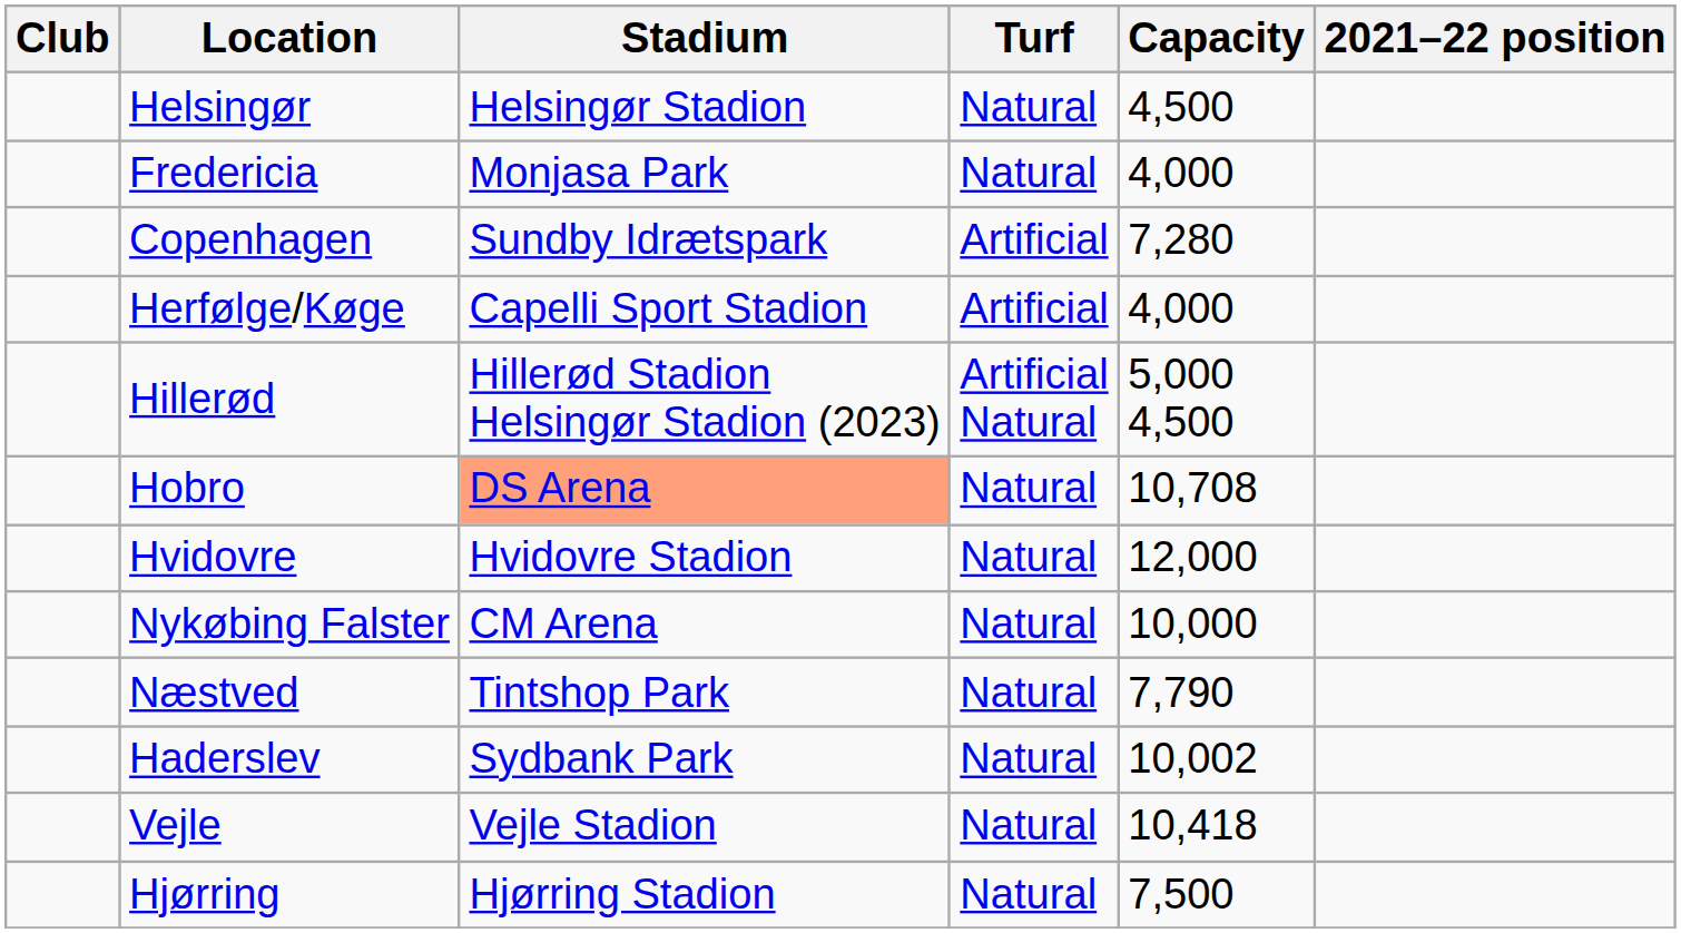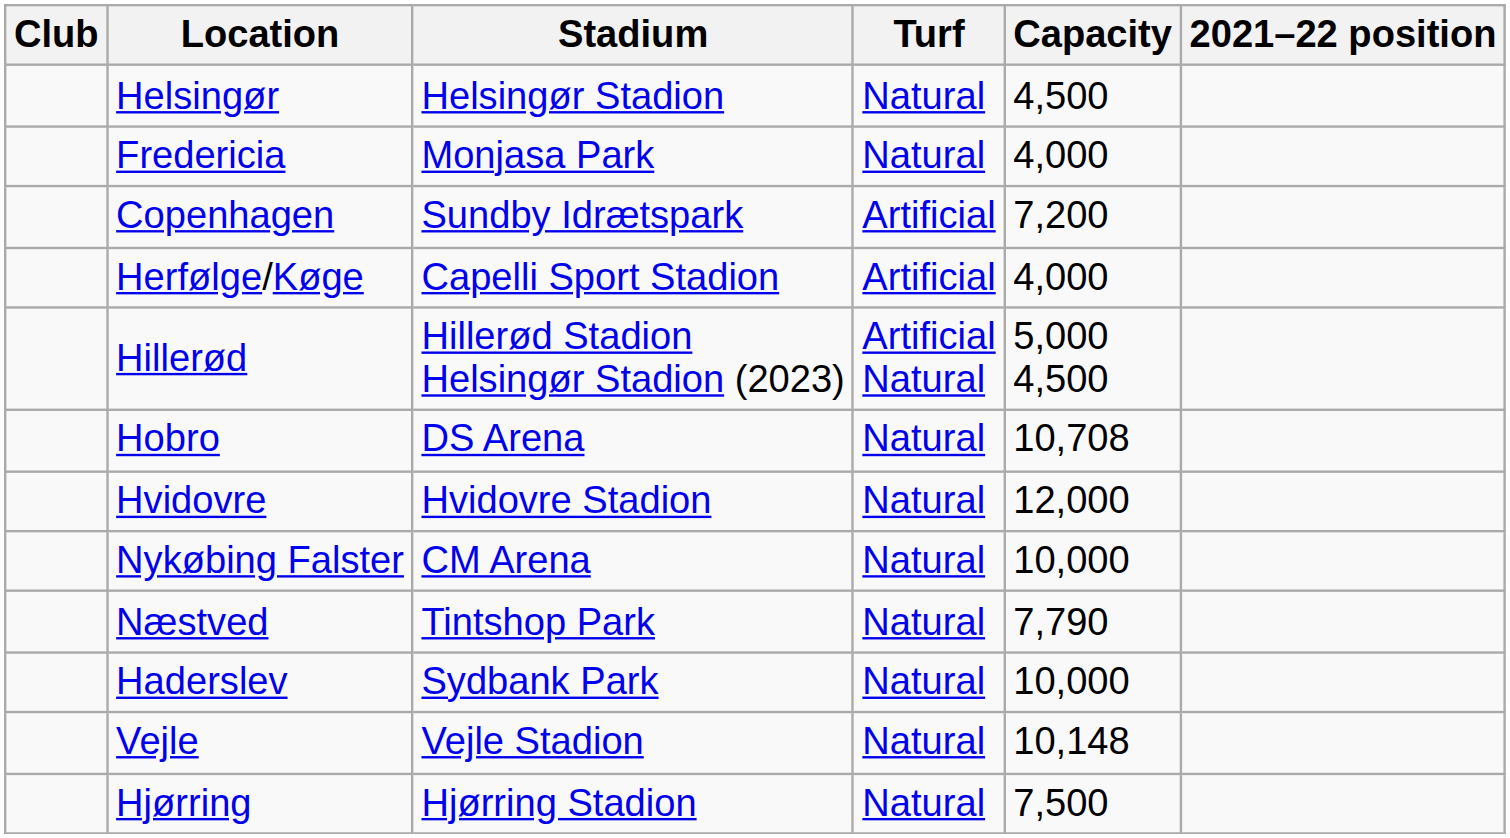Copenhagen | Capacity: 7,280 -> 7,200
Hobro | Stadium: lightsalmon background -> no background
Haderslev | Capacity: 10,002 -> 10,000
Vejle | Capacity: 10,418 -> 10,148
